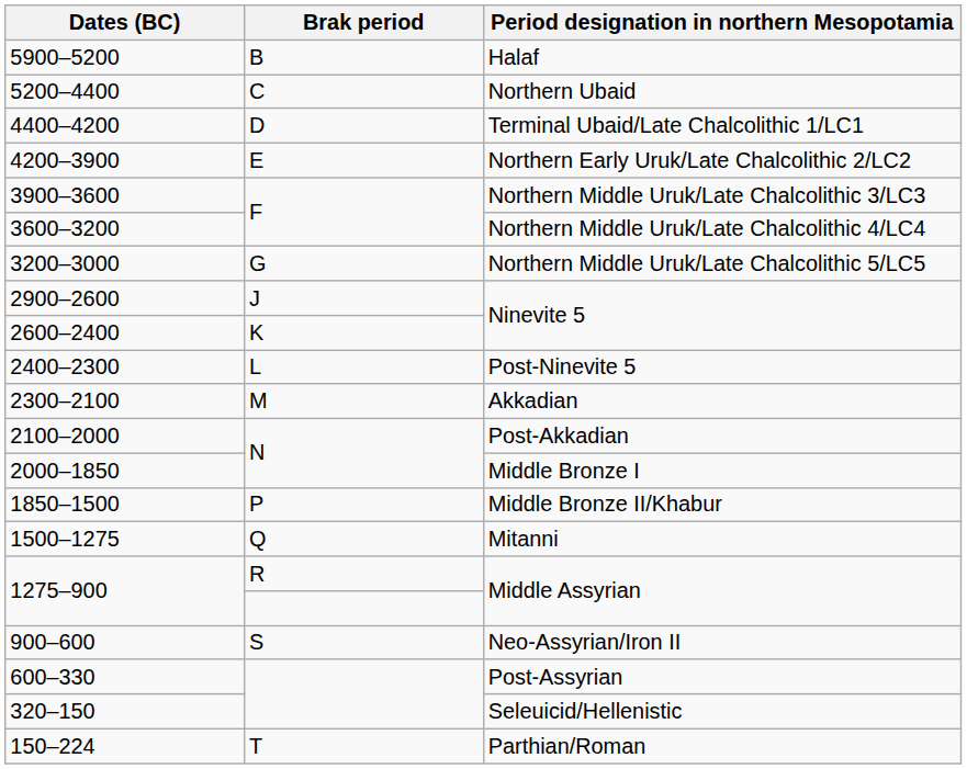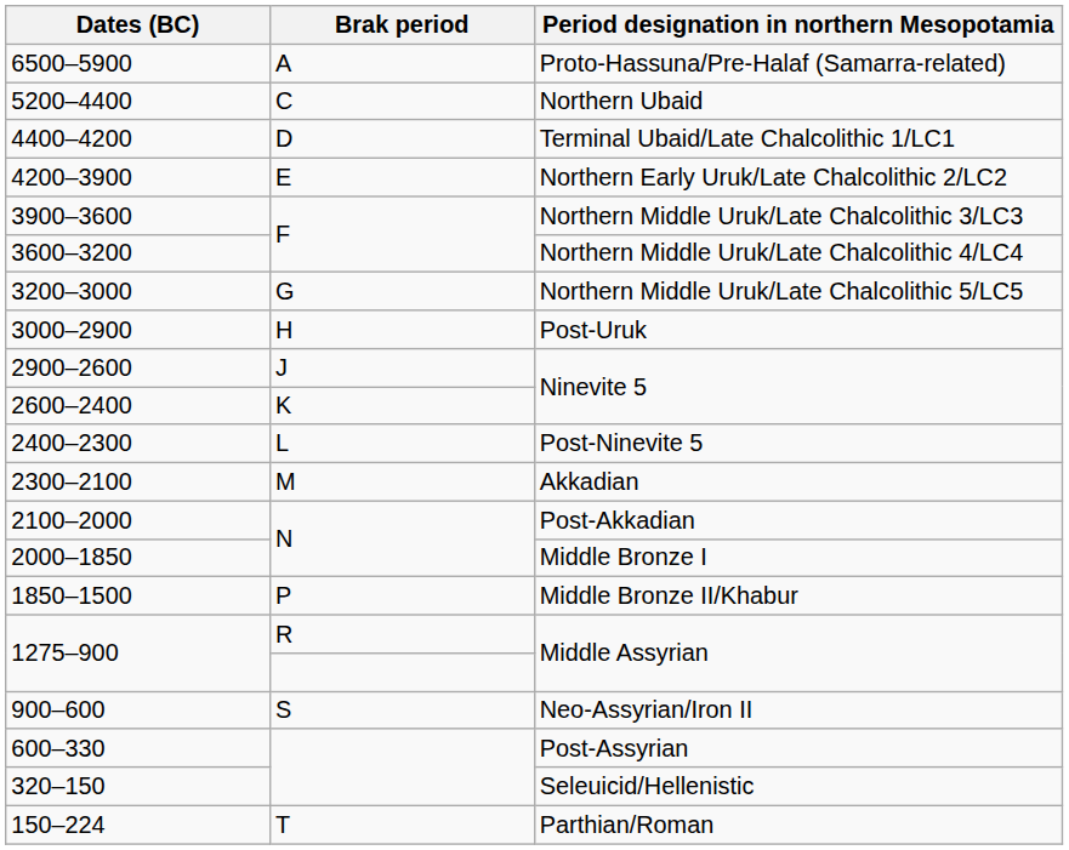+ row: 6500–5900 | A | Proto-Hassuna/Pre-Halaf (Samarra-related)
- row: 5900–5200 | B | Halaf
+ row: 3000–2900 | H | Post-Uruk
- row: 1500–1275 | Q | Mitanni
